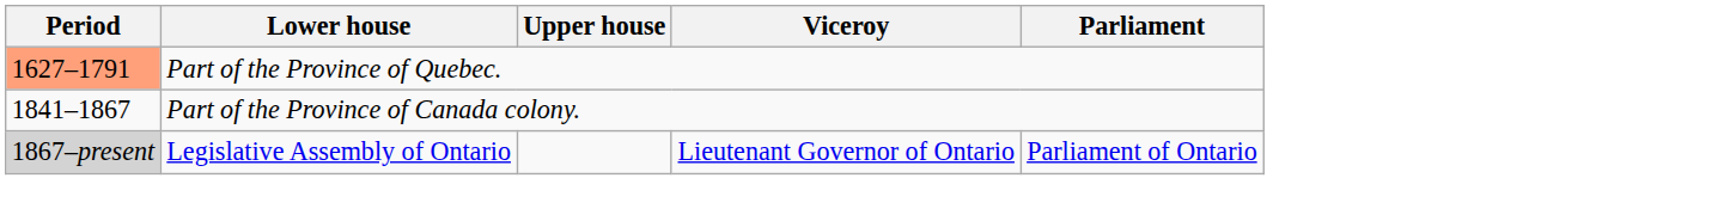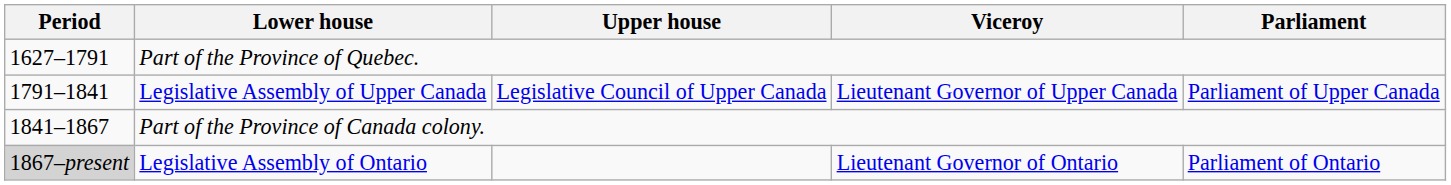Part of the Province of Quebec. | Period: lightsalmon background -> no background
+ row: 1791–1841 | Legislative Assembly of Upper Canada | Legislative Council of Upper Canada | Lieutenant Governor of Upper Canada | Parliament of Upper Canada
